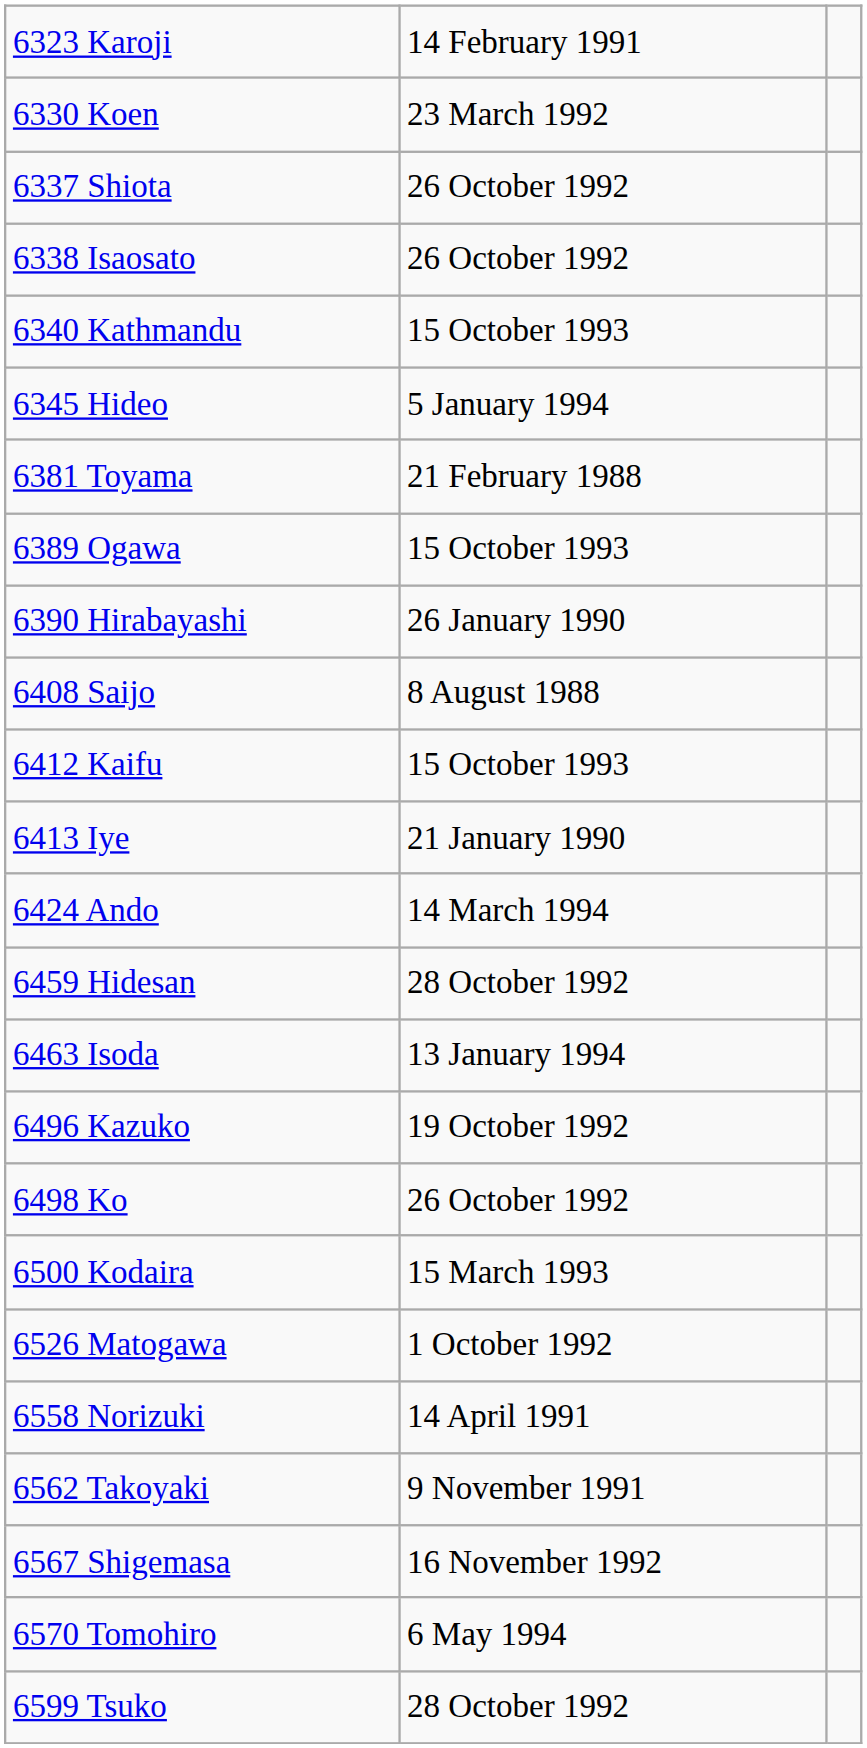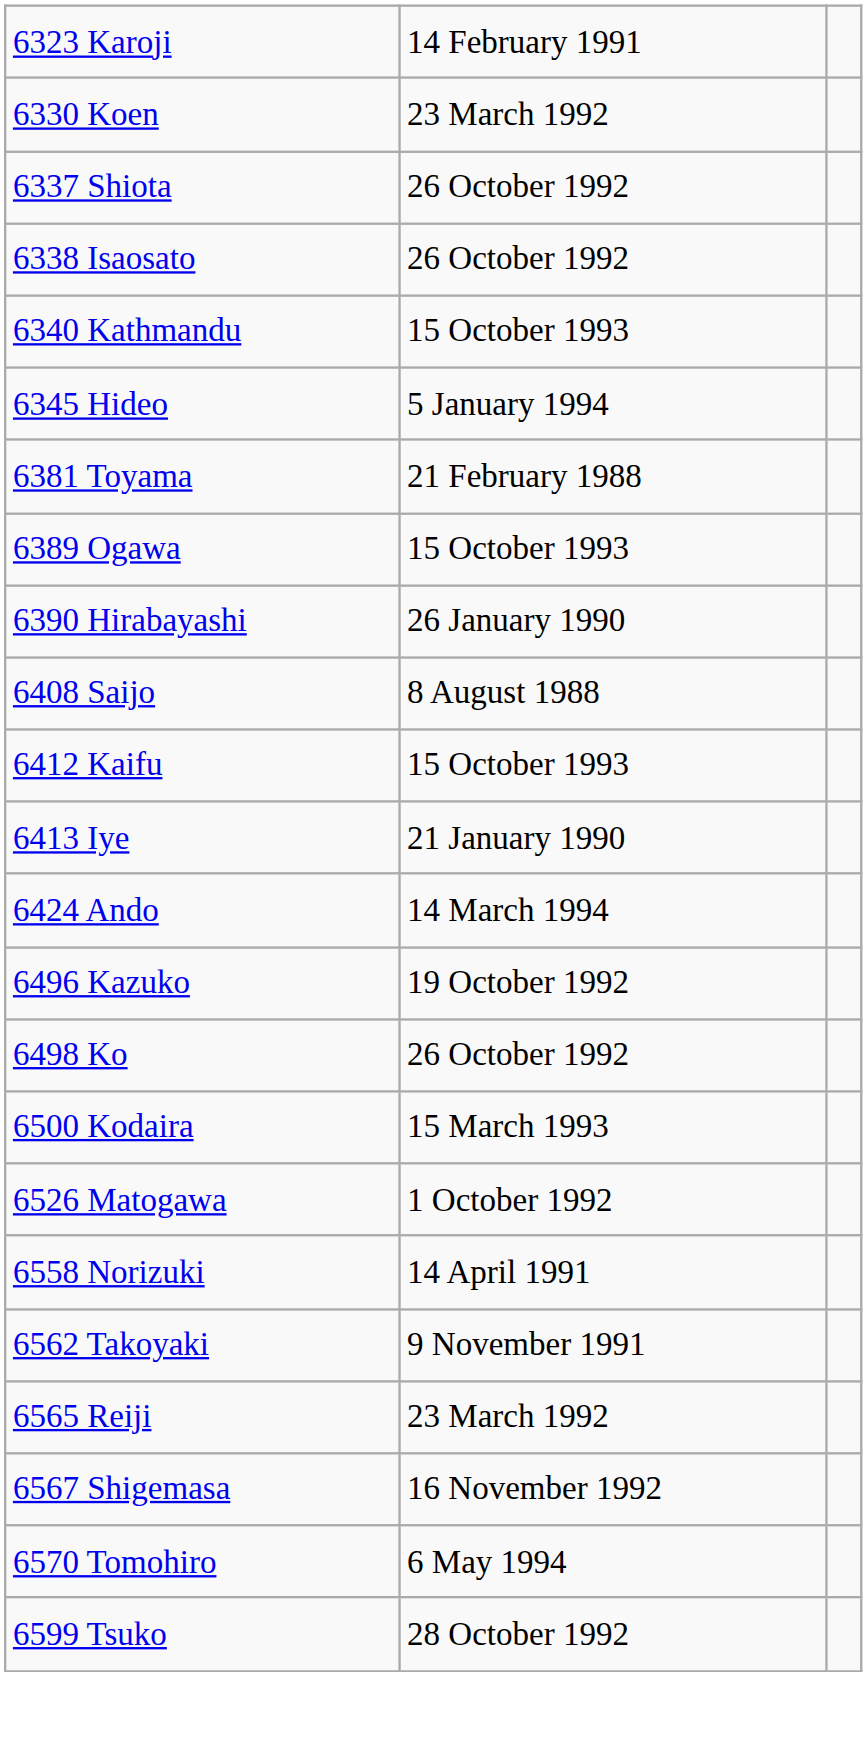- row: 6459 Hidesan | 28 October 1992
- row: 6463 Isoda | 13 January 1994
+ row: 6565 Reiji | 23 March 1992
